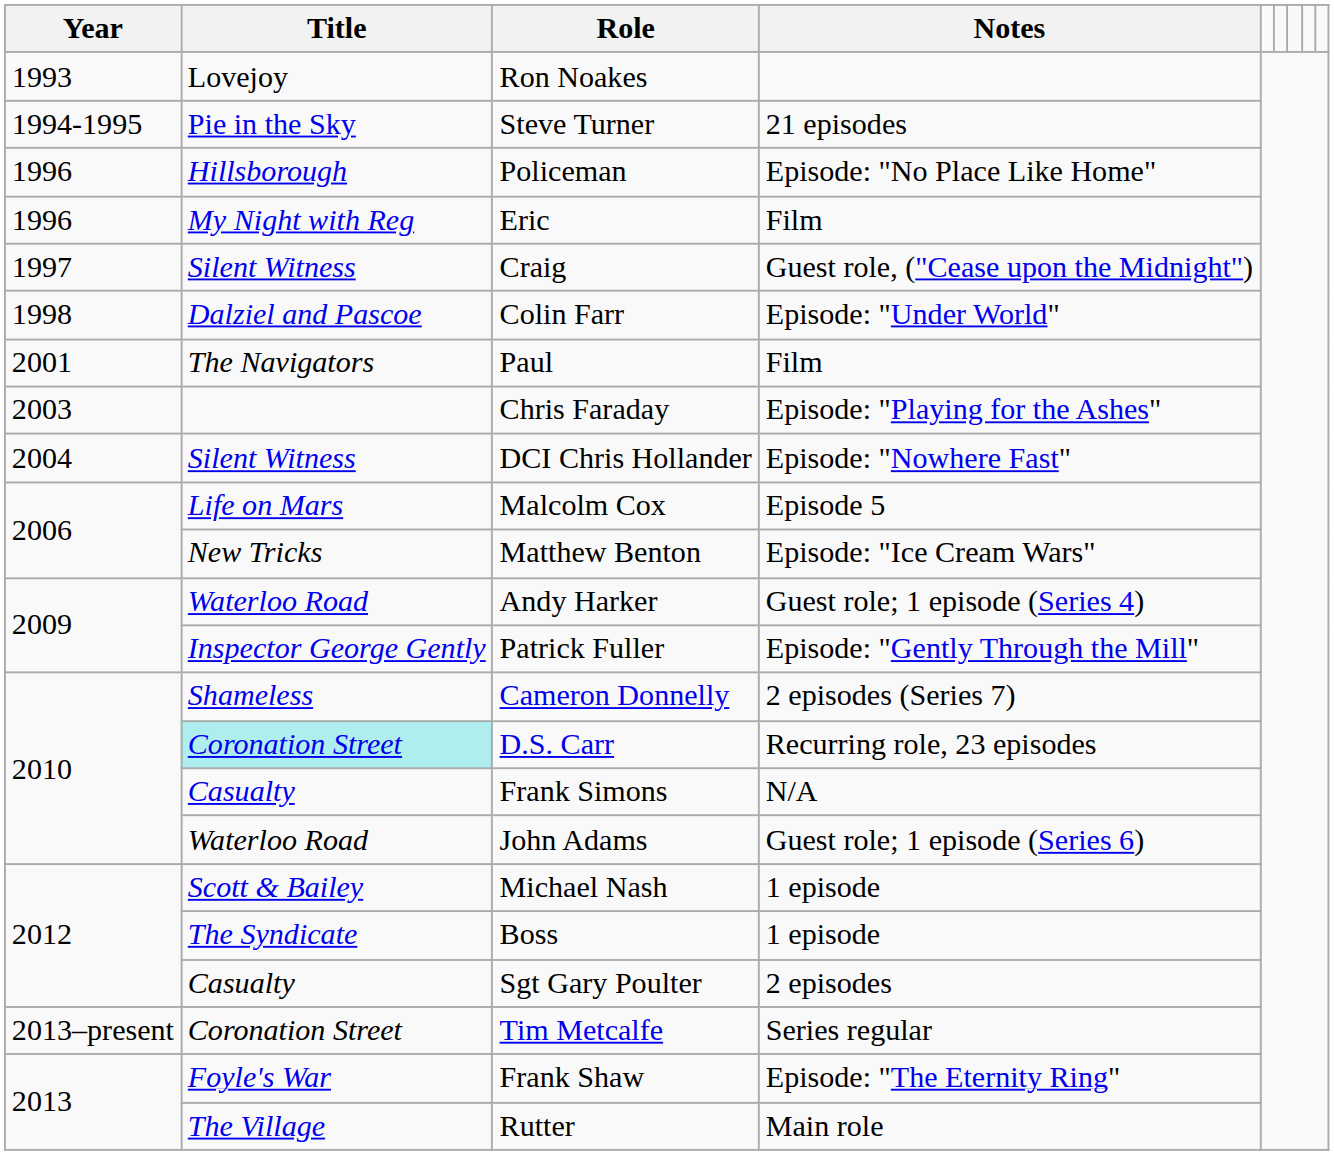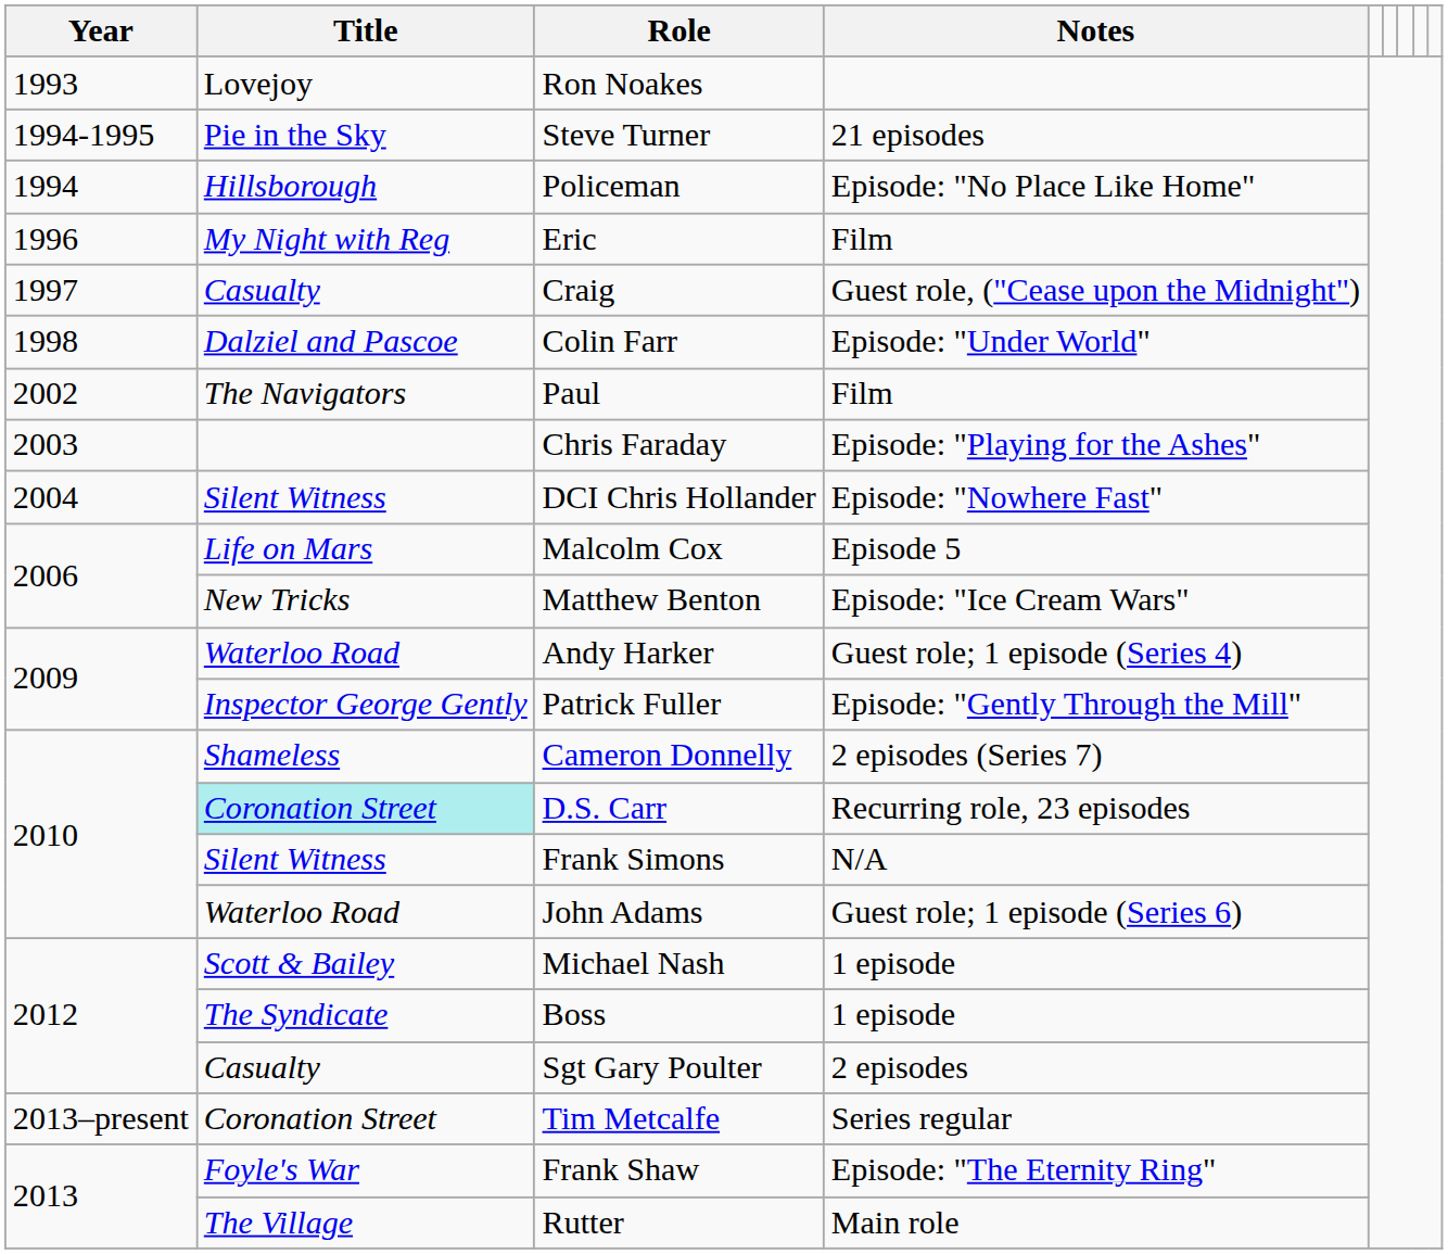Policeman | Year: 1996 -> 1994
Craig | Title: Silent Witness -> Casualty
Paul | Year: 2001 -> 2002
Frank Simons | Title: Casualty -> Silent Witness
